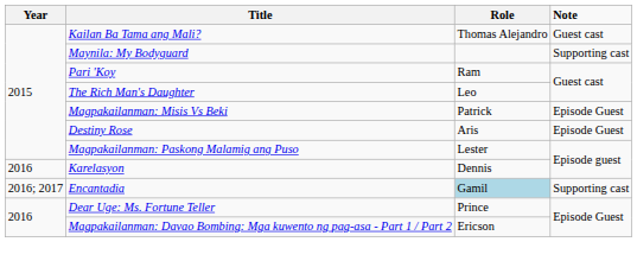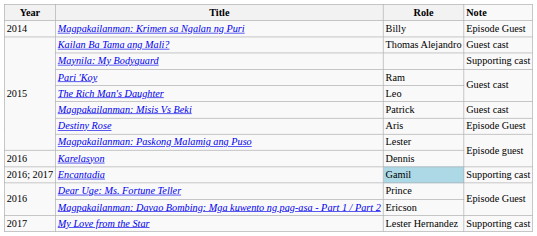+ row: 2014 | Magpakailanman: Krimen sa Ngalan ng Puri | Billy | Episode Guest
Magpakailanman: Misis Vs Beki | Note: Episode Guest -> Guest cast
+ row: 2017 | My Love from the Star | Lester Hernandez | Supporting cast
